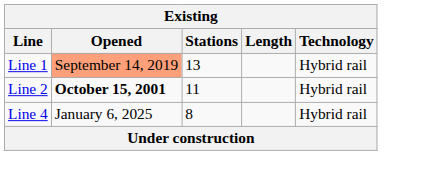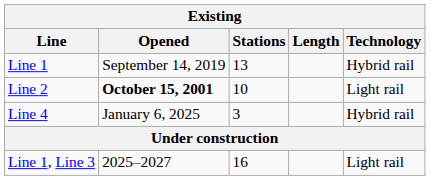Line 1 | Opened: lightsalmon background -> no background
Line 2 | Stations: 11 -> 10
Line 2 | Technology: Hybrid rail -> Light rail
Line 4 | Stations: 8 -> 3
+ row: Line 1, Line 3 | 2025–2027 | 16 | Light rail
